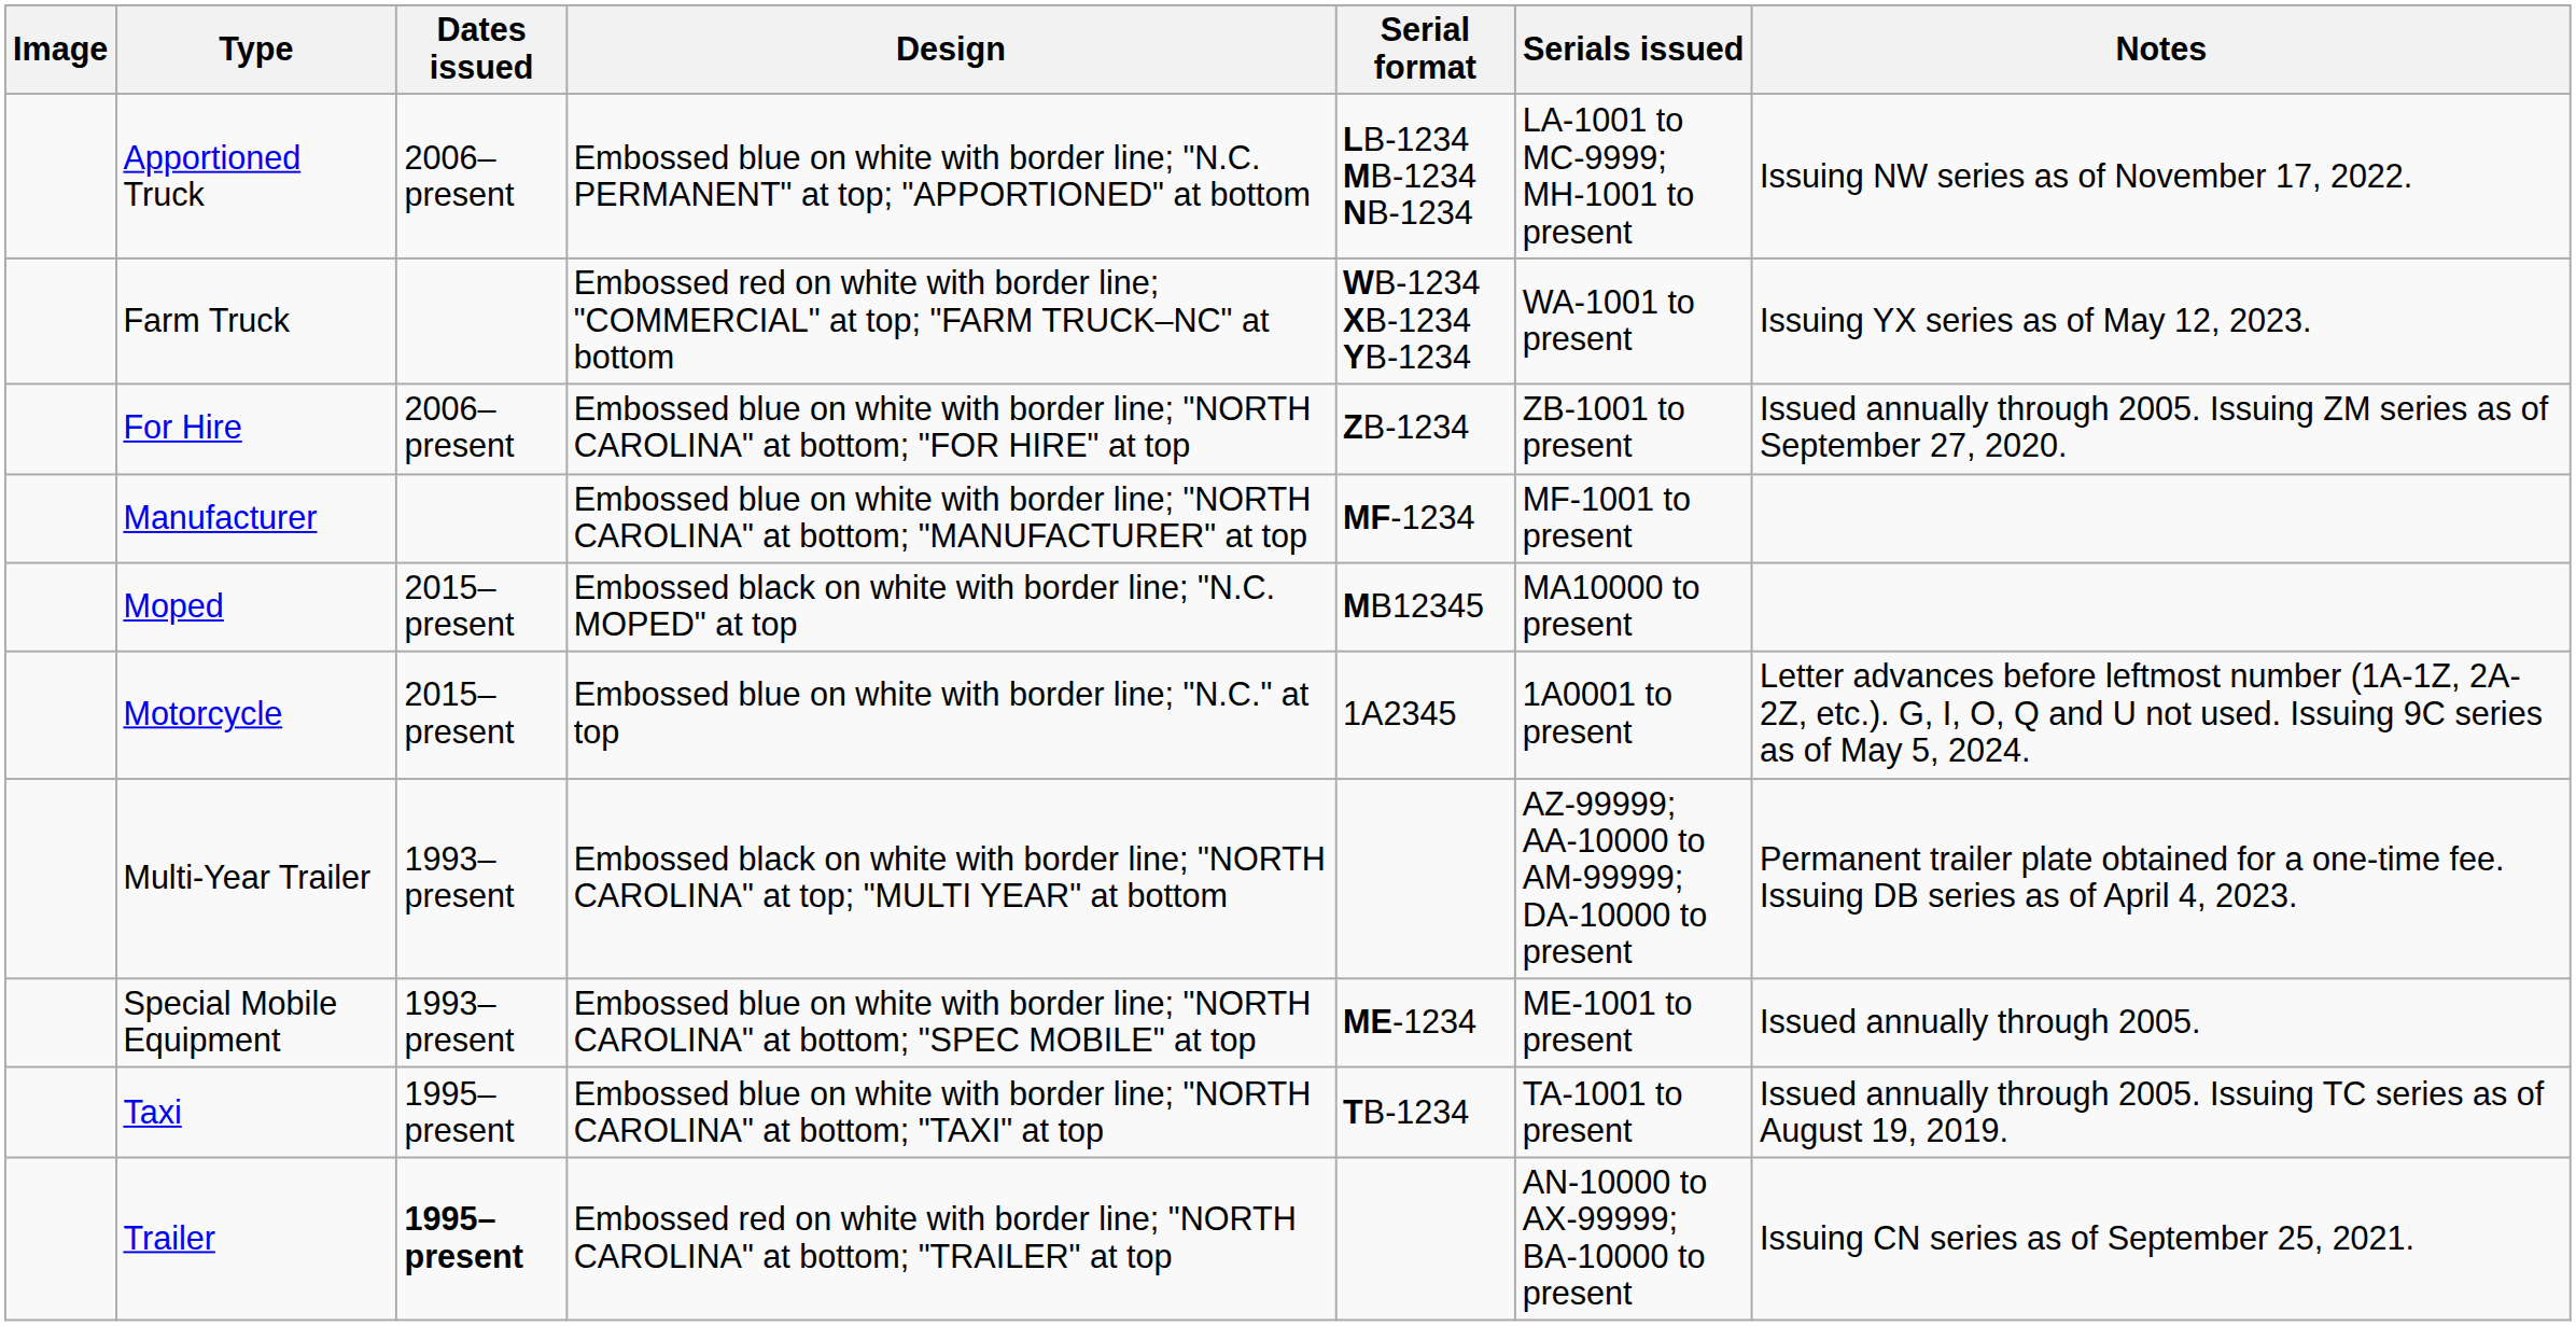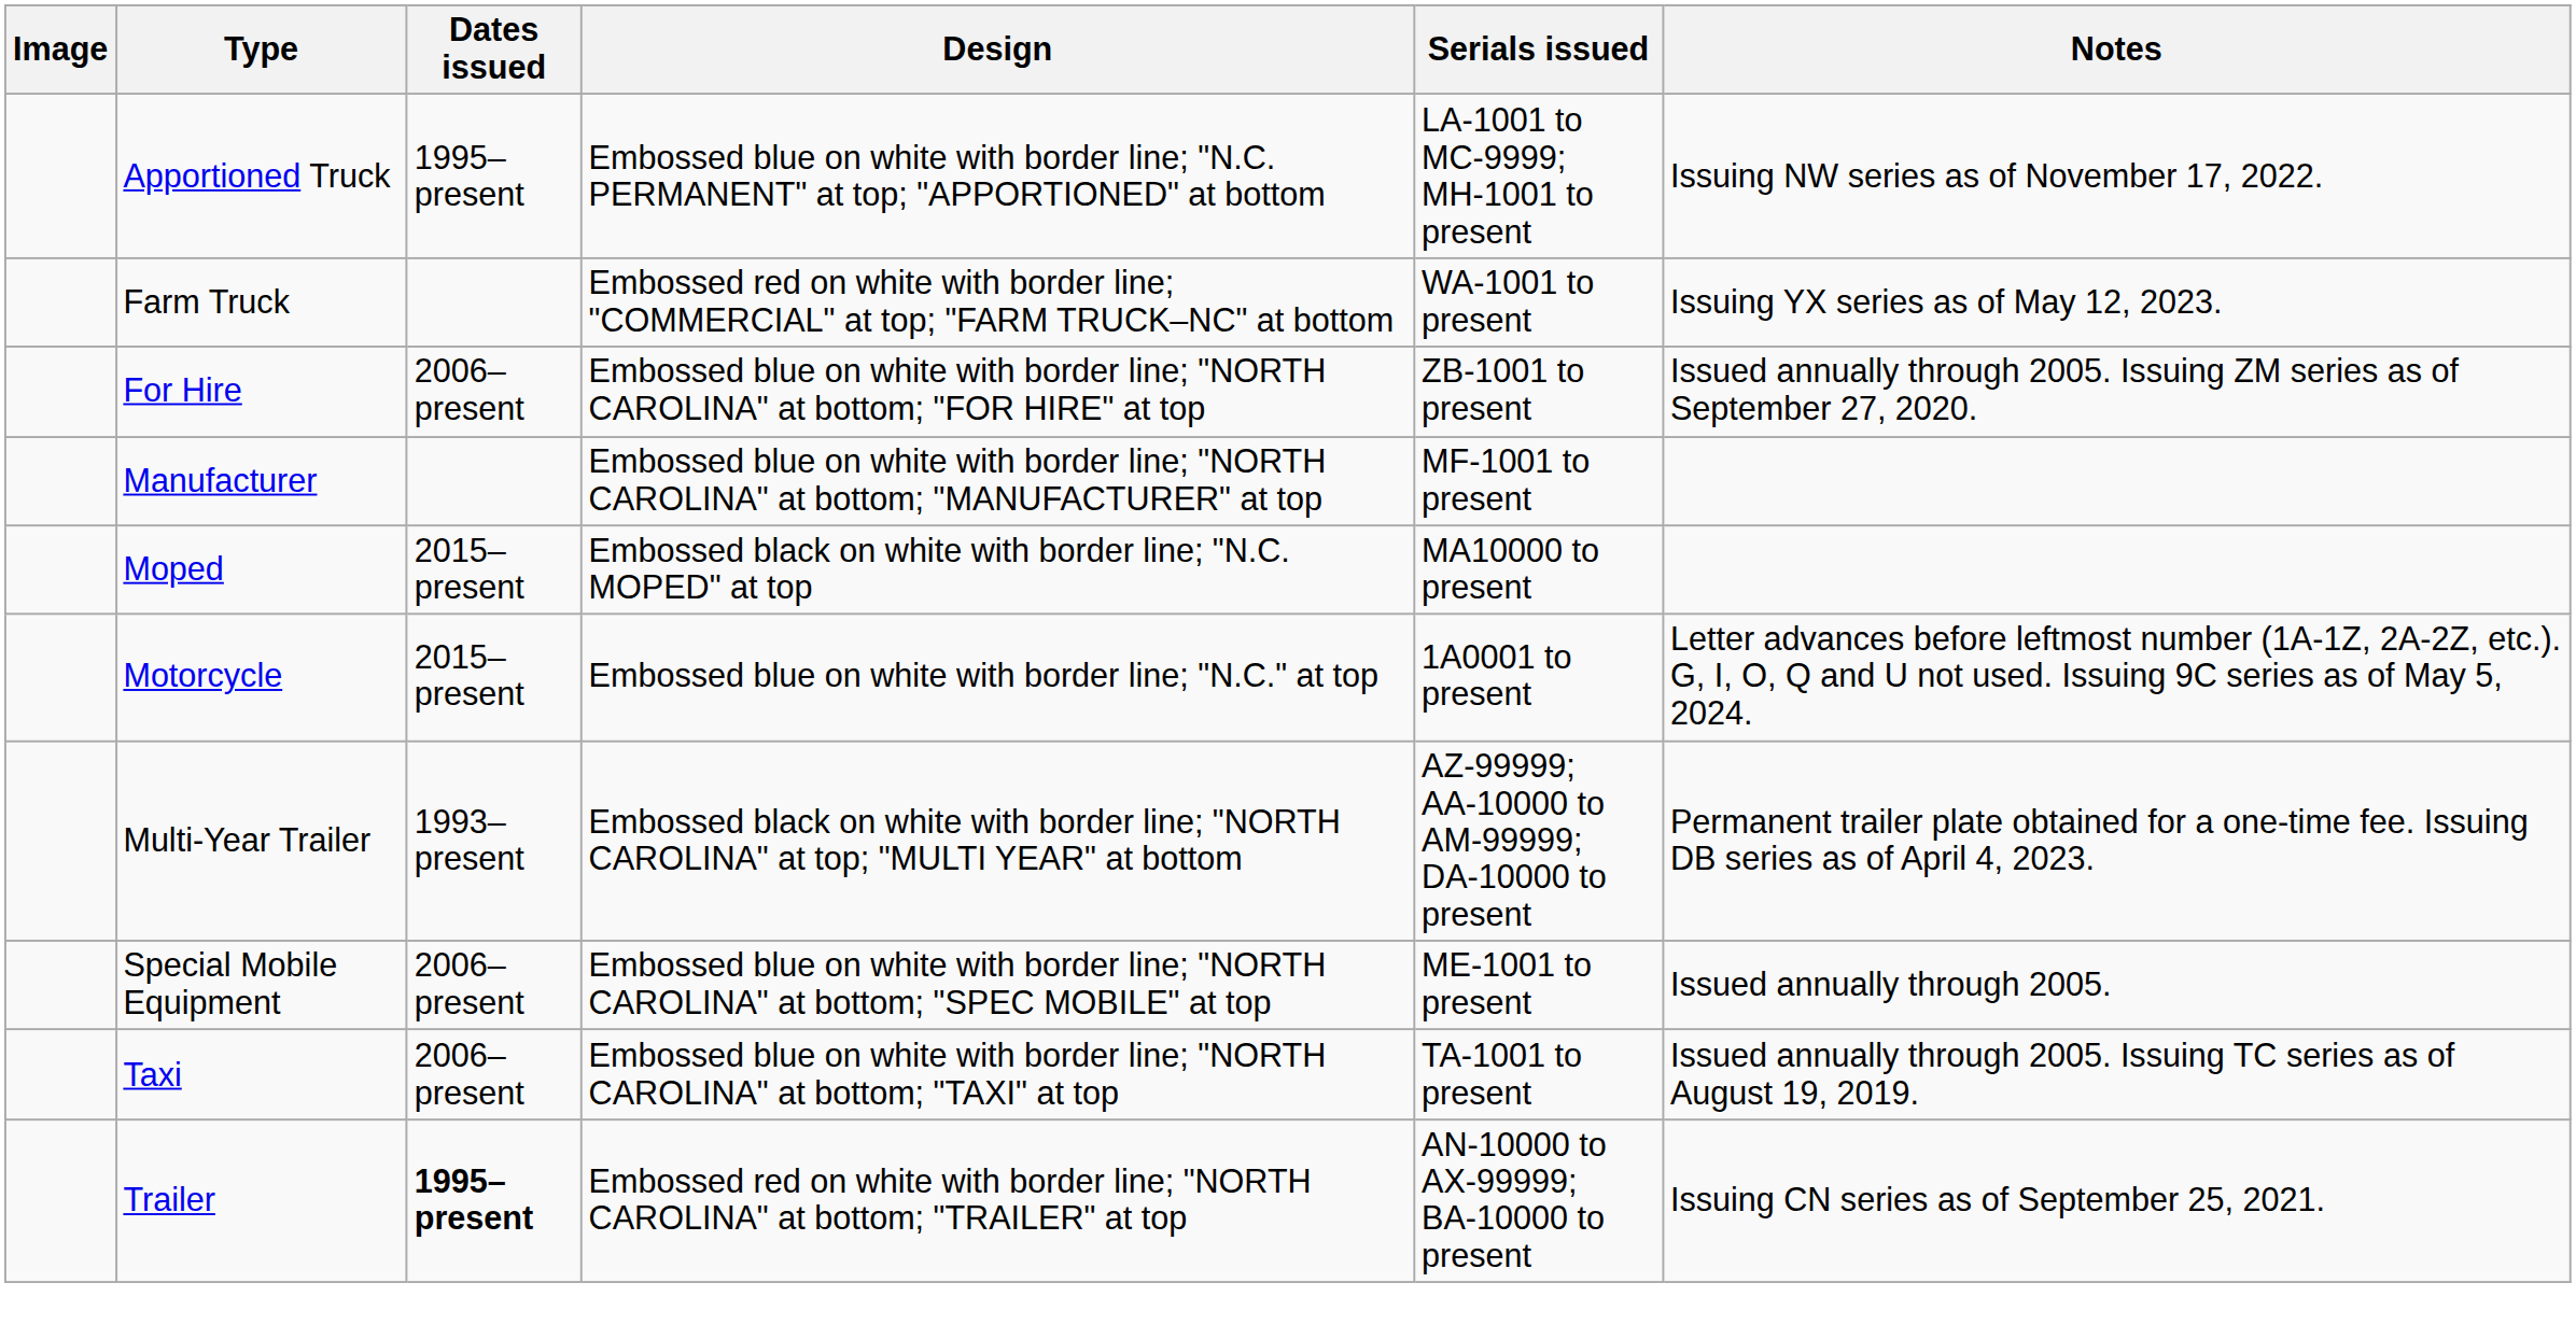- column: Serial format | LB-1234 MB-1234 NB-1234 | WB-1234 XB-1234 YB-1234 | ZB-1234 | MF-1234 | MB12345 | 1A2345 | ME-1234 | TB-1234
Apportioned Truck | Dates issued: 2006–present -> 1995–present
Special Mobile Equipment | Dates issued: 1993–present -> 2006–present
Taxi | Dates issued: 1995–present -> 2006–present
